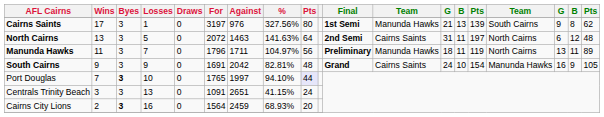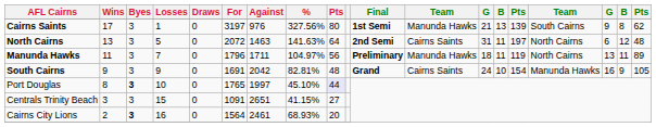Port Douglas | Wins: 7 -> 8
Port Douglas | %: 94.10% -> 45.10%
Centrals Trinity Beach | Losses: 13 -> 15
Centrals Trinity Beach | column 9: 24 -> 27
Cairns City Lions | Against: 2459 -> 2461
